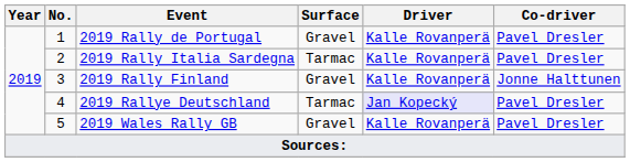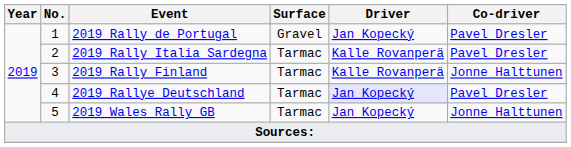2019 Rally de Portugal | Driver: Kalle Rovanperä -> Jan Kopecký
2019 Rally Finland | Surface: Gravel -> Tarmac
2019 Wales Rally GB | Surface: Gravel -> Tarmac
2019 Wales Rally GB | Driver: Kalle Rovanperä -> Jan Kopecký
2019 Wales Rally GB | Co-driver: Pavel Dresler -> Jonne Halttunen
